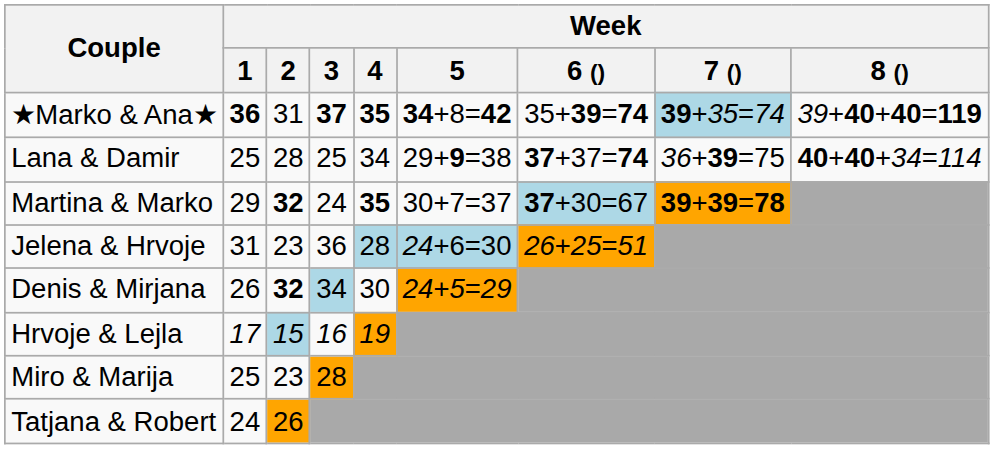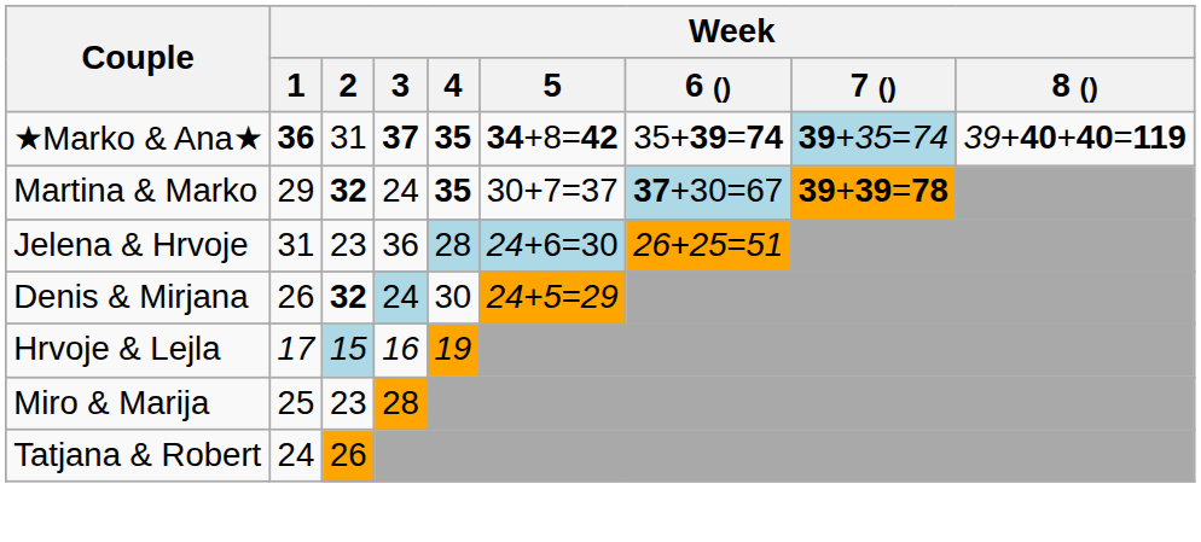- row: Lana & Damir | 25 | 28 | 25 | 34 | 29+9=38 | 37+37=74 | 36+39=75 | 40+40+34=114
Denis & Mirjana | Week / 3: 34 -> 24
